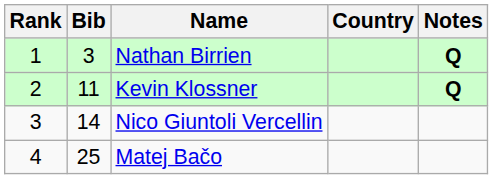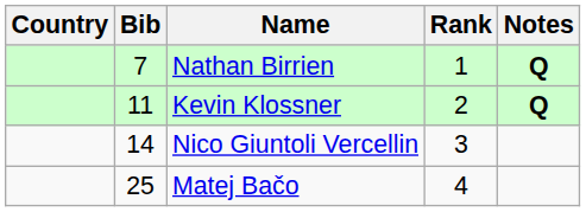columns swapped: Rank <-> Country
Nathan Birrien | Bib: 3 -> 7
